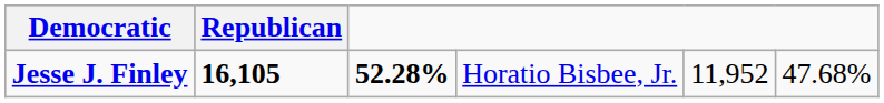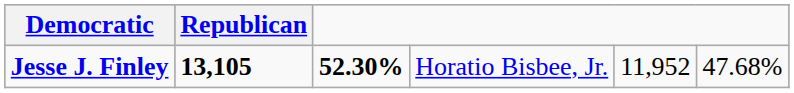Jesse J. Finley | Republican: 16,105 -> 13,105
Jesse J. Finley | column 3: 52.28% -> 52.30%
